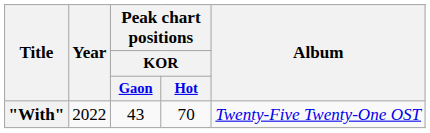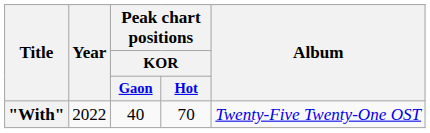"With" | Peak chart positions / KOR / Gaon: 43 -> 40
